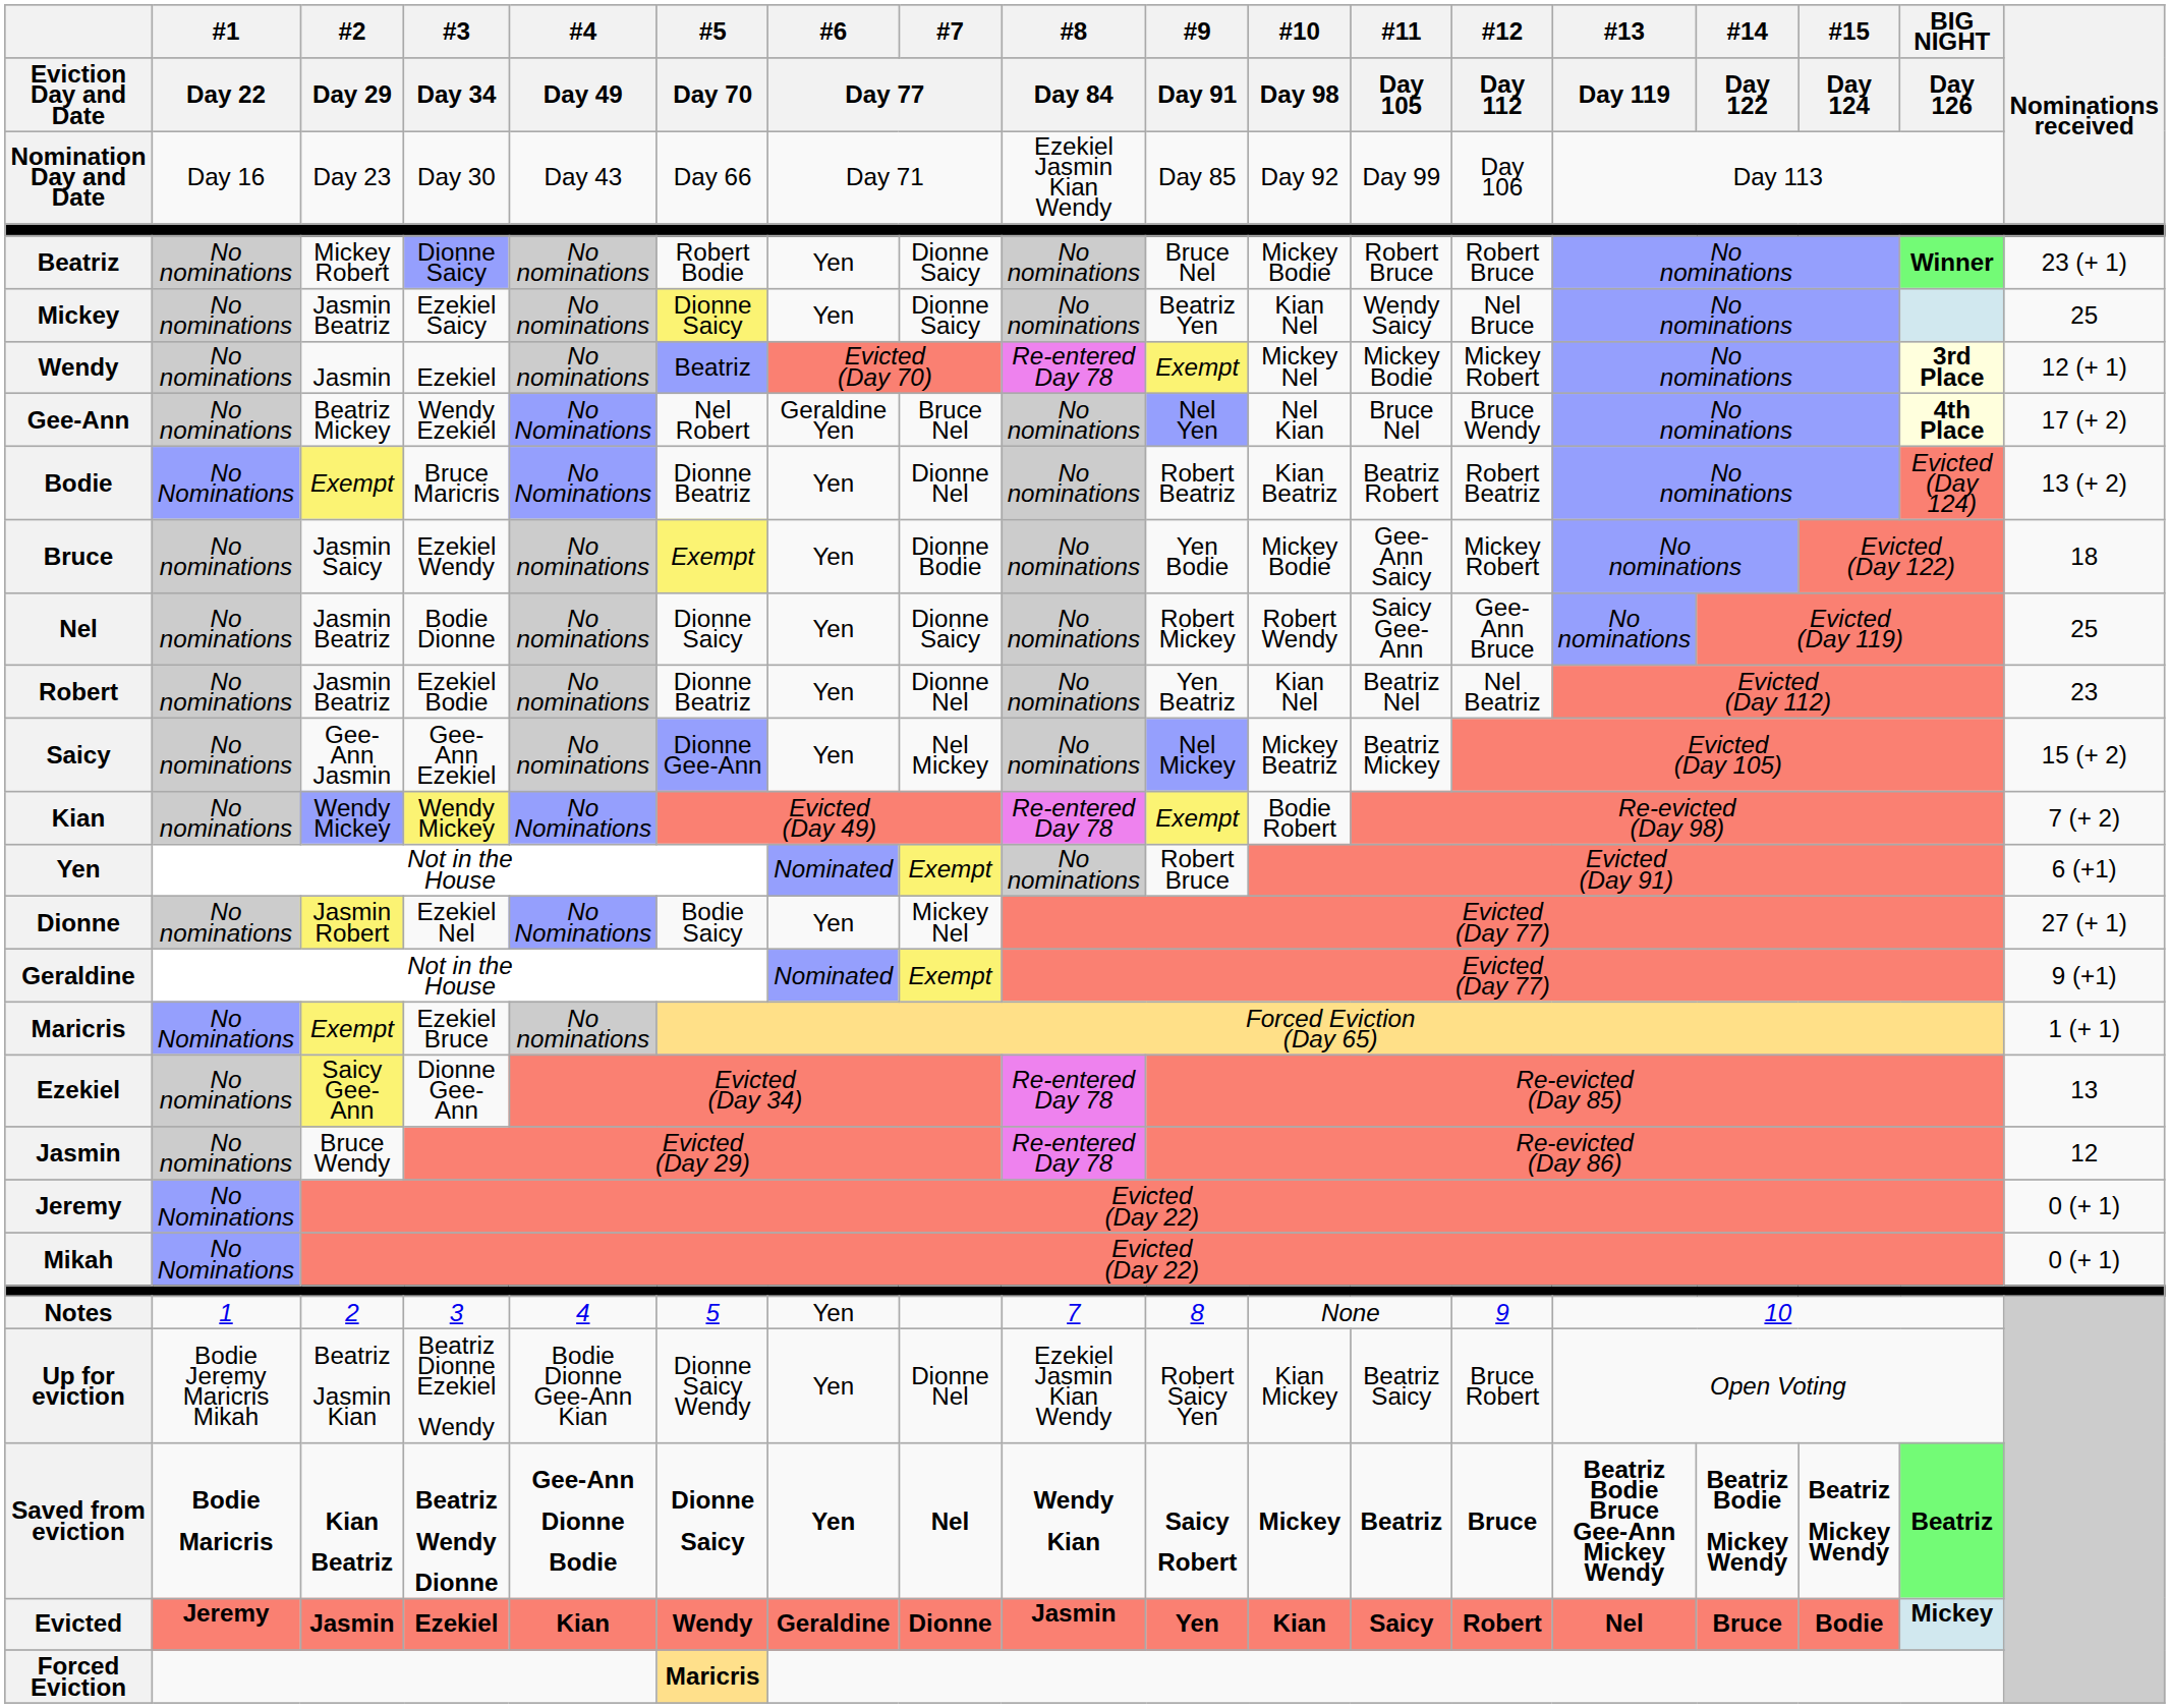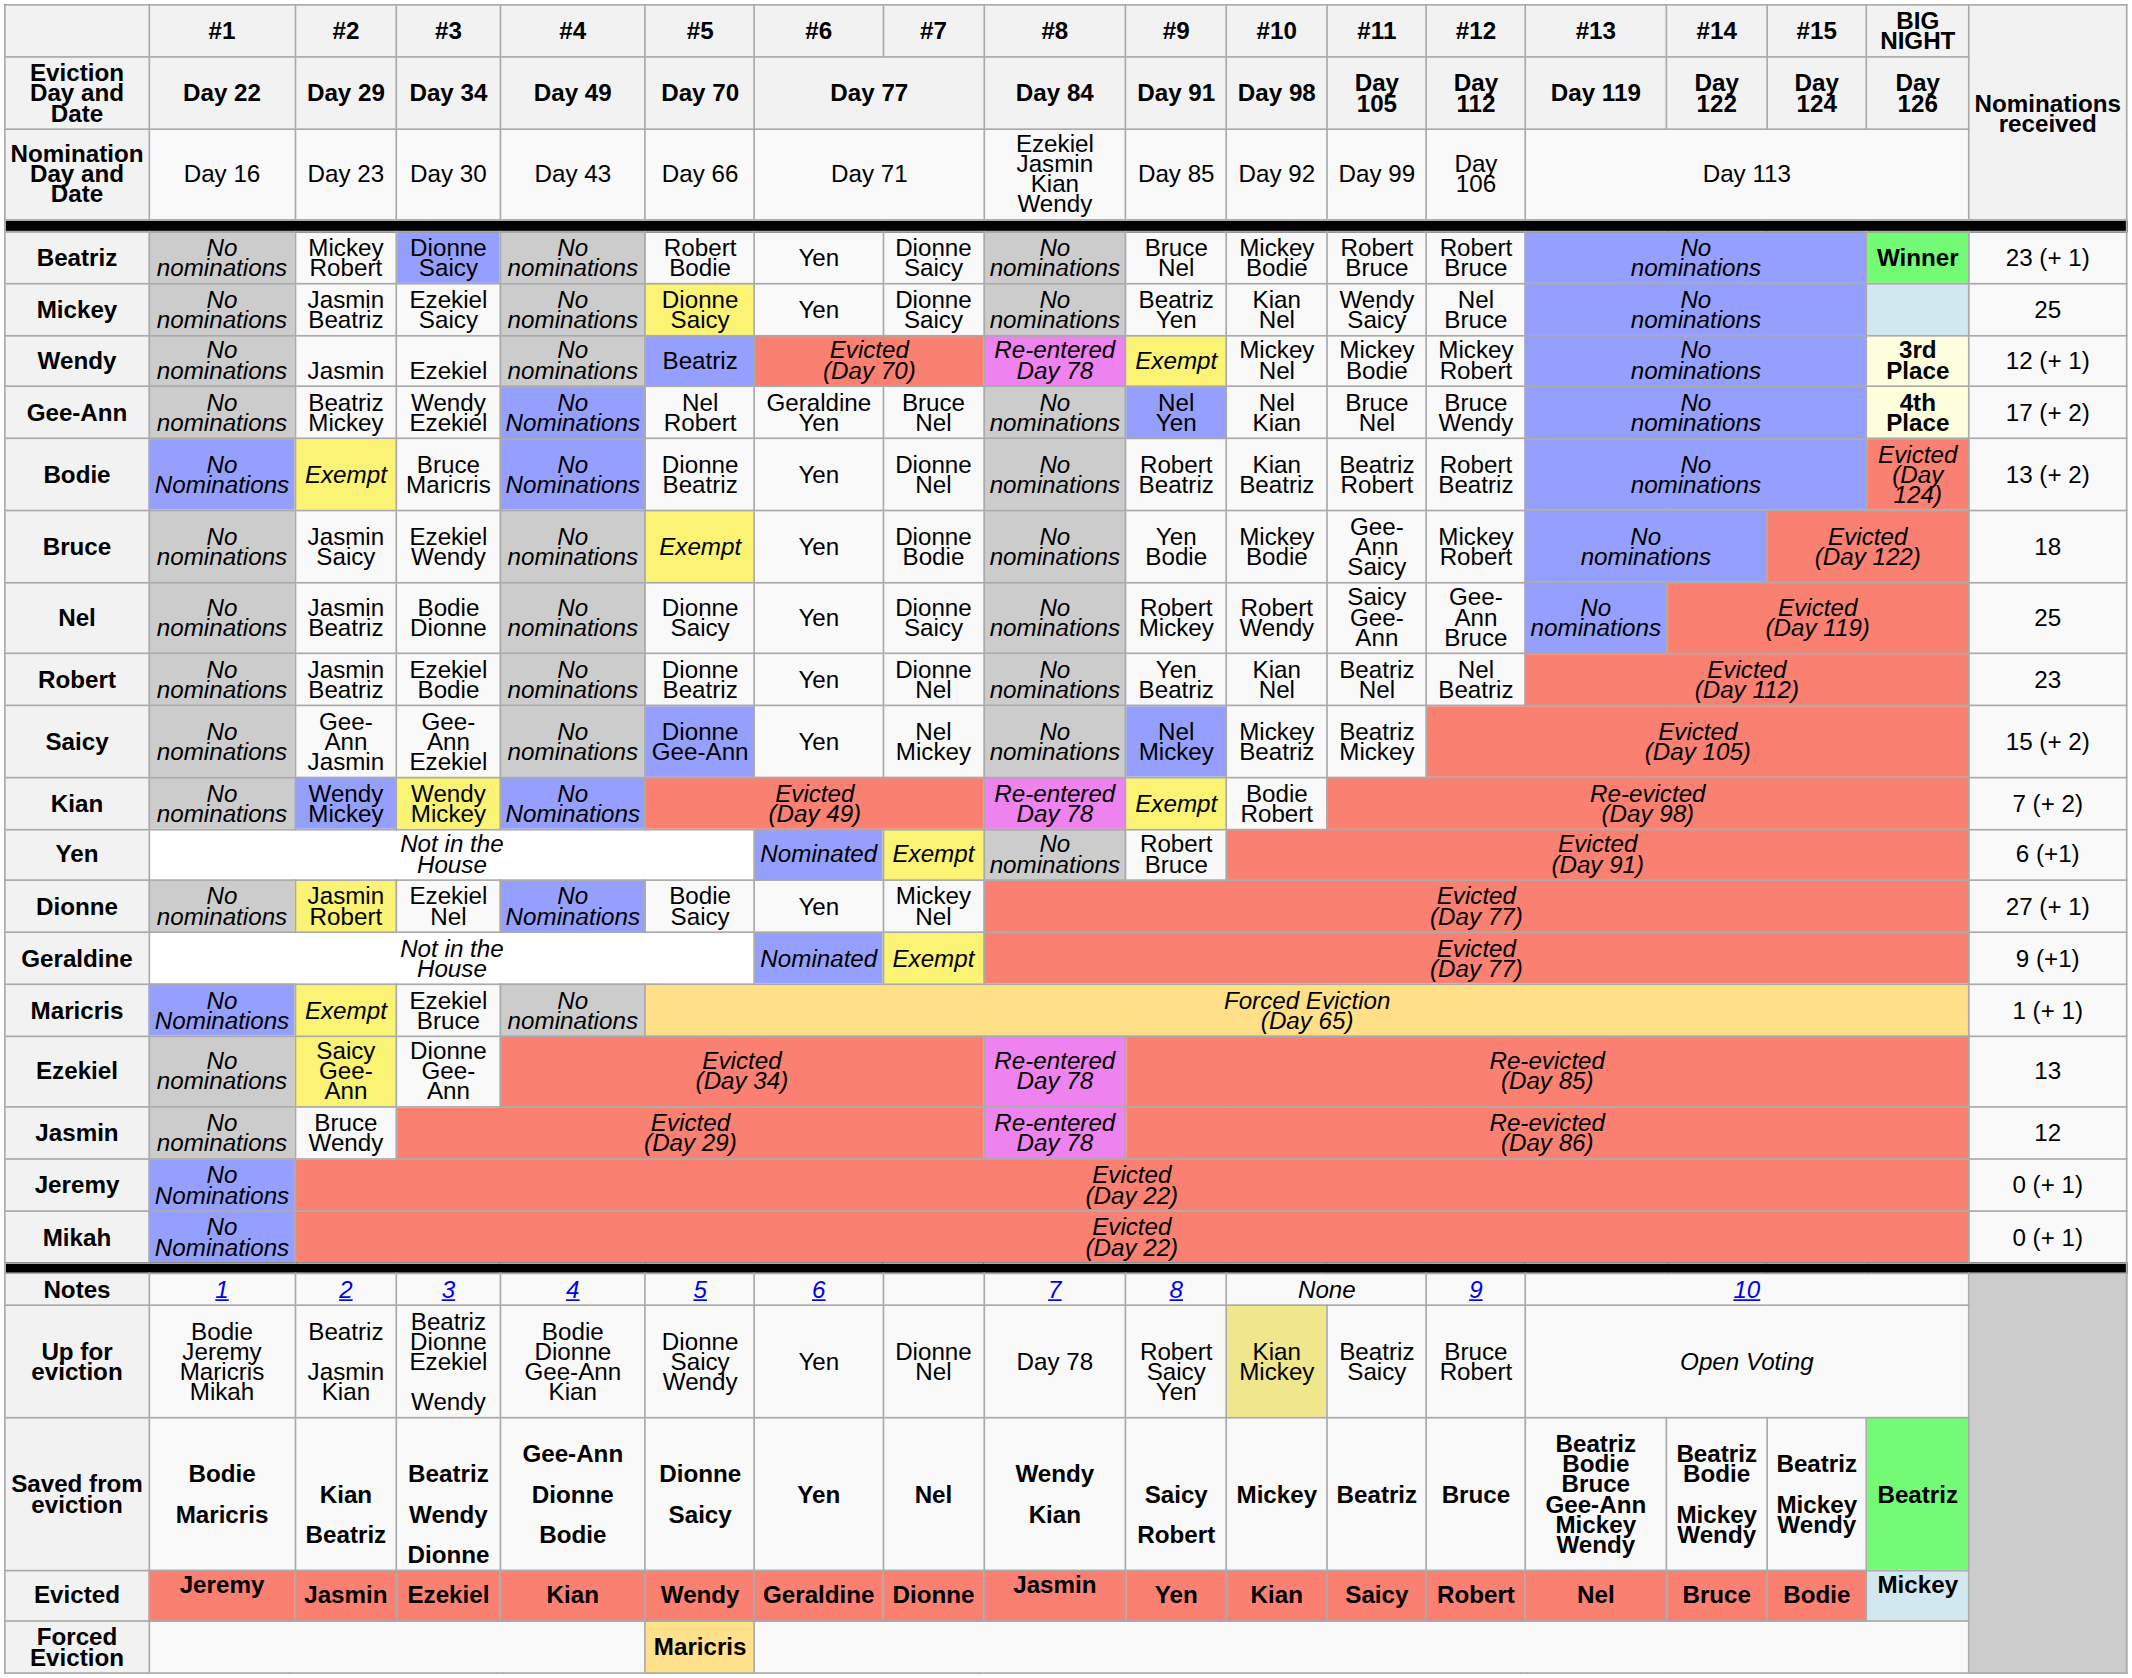Notes | #6 / Day 77: Yen -> 6
Up for eviction | #8 / Day 84: Ezekiel Jasmin Kian Wendy -> Day 78
Up for eviction | #10 / Day 98: no background -> khaki background
